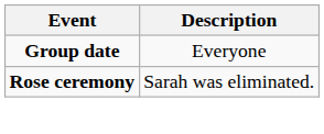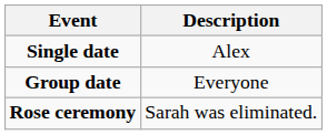+ row: Single date | Alex
